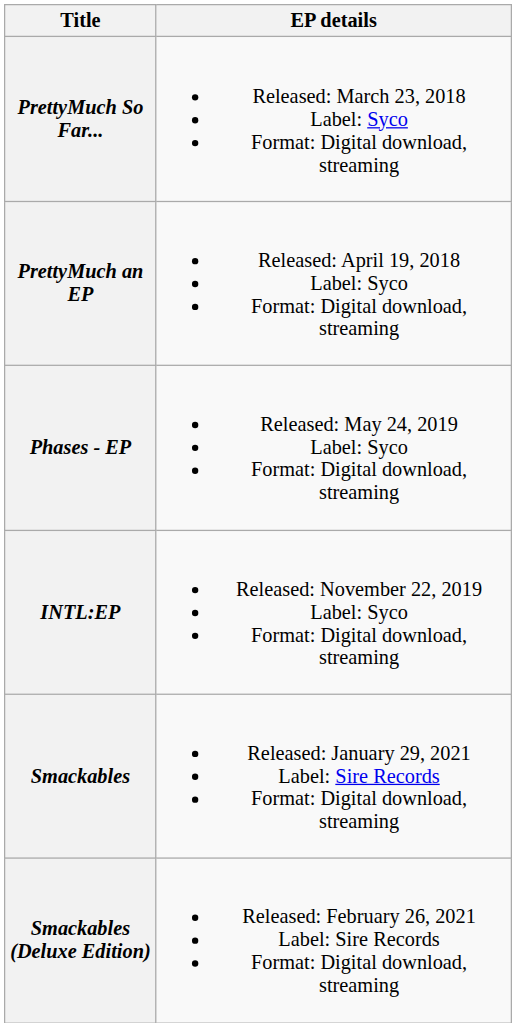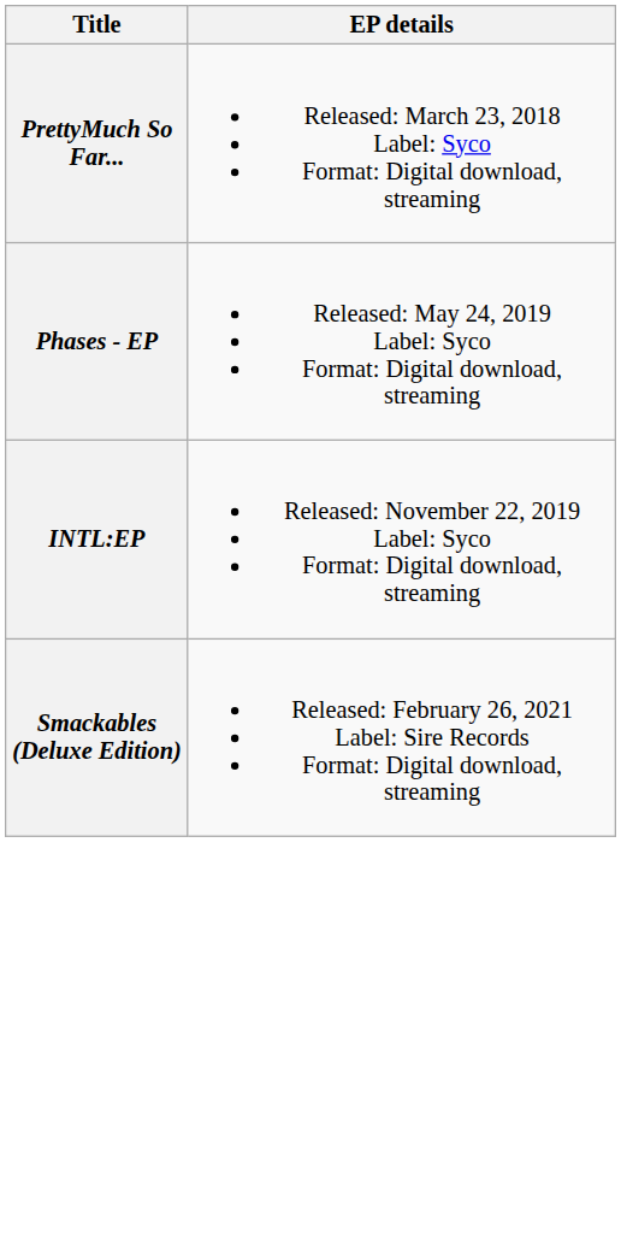- row: PrettyMuch an EP | Released: April 19, 2018 Label: Syco Format: Digital download, streaming
- row: Smackables | Released: January 29, 2021 Label: Sire Records Format: Digital download, streaming
